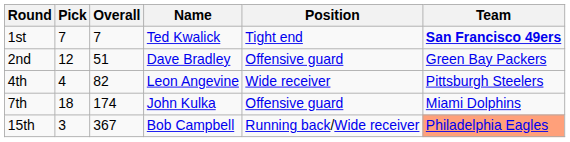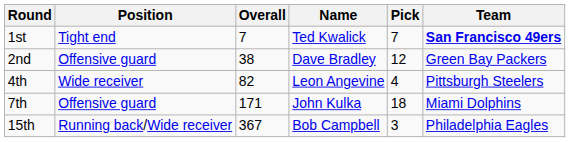columns swapped: Pick <-> Position
2nd | Overall: 51 -> 38
7th | Overall: 174 -> 171
15th | Team: lightsalmon background -> no background
